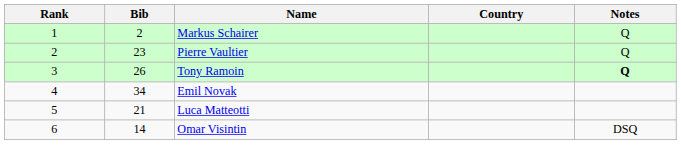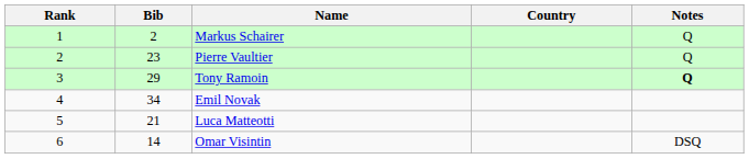Tony Ramoin | Bib: 26 -> 29
